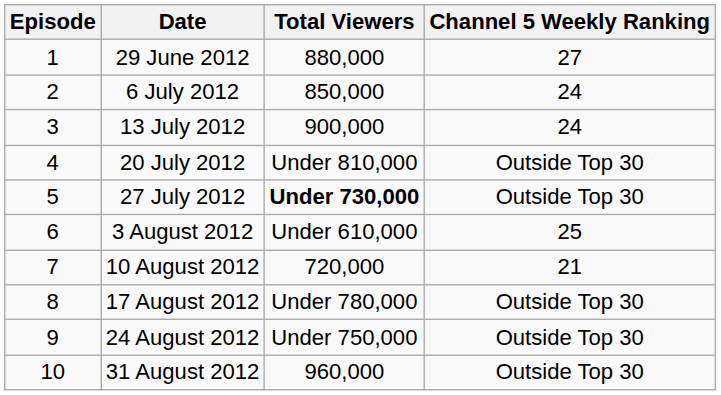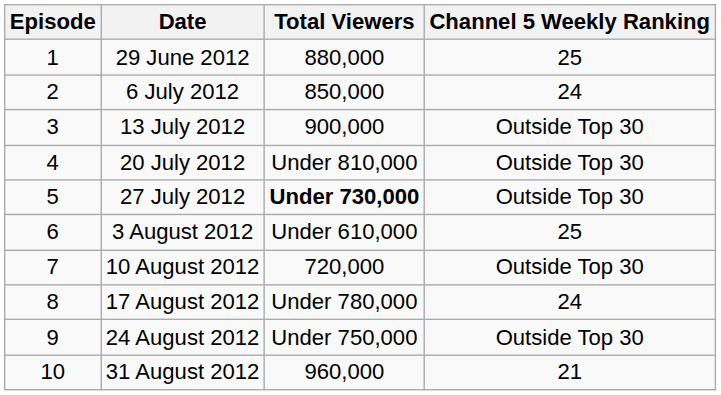29 June 2012 | Channel 5 Weekly Ranking: 27 -> 25
13 July 2012 | Channel 5 Weekly Ranking: 24 -> Outside Top 30
10 August 2012 | Channel 5 Weekly Ranking: 21 -> Outside Top 30
17 August 2012 | Channel 5 Weekly Ranking: Outside Top 30 -> 24
31 August 2012 | Channel 5 Weekly Ranking: Outside Top 30 -> 21
